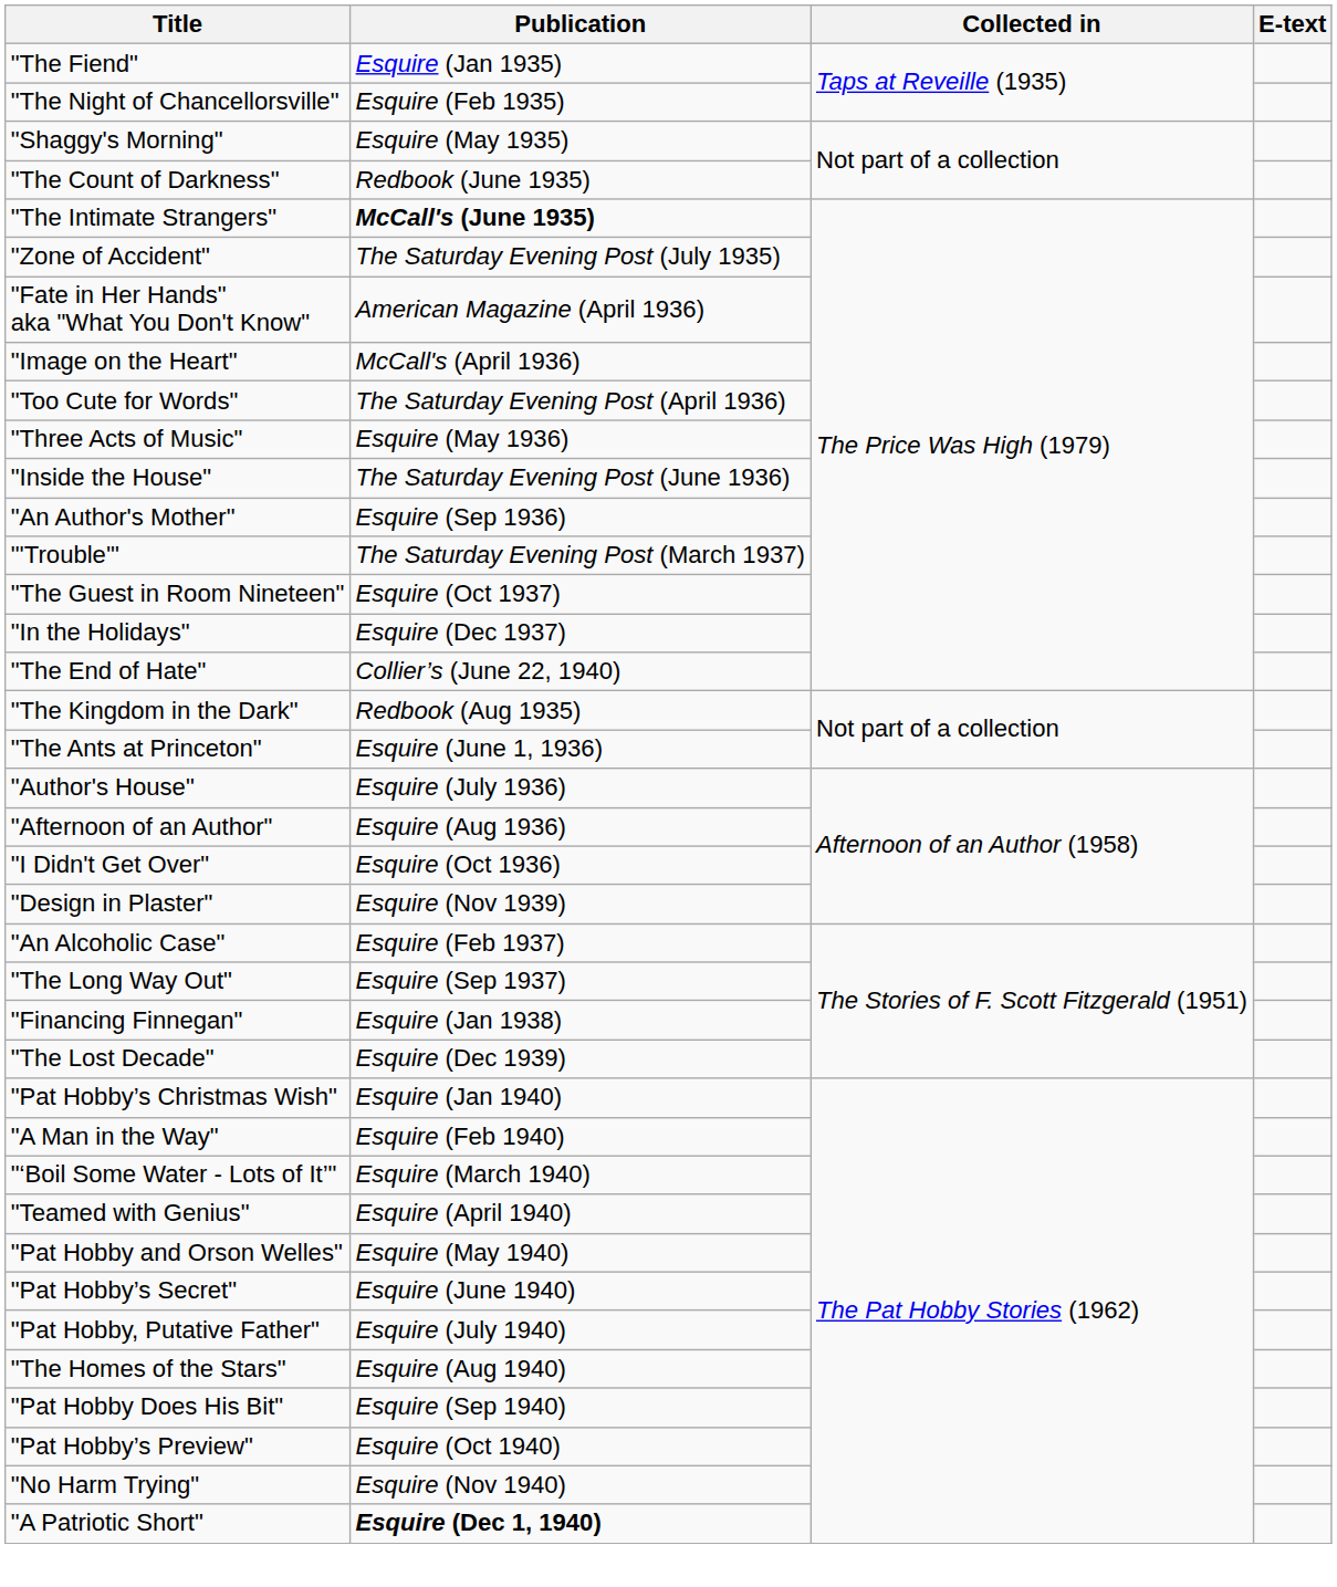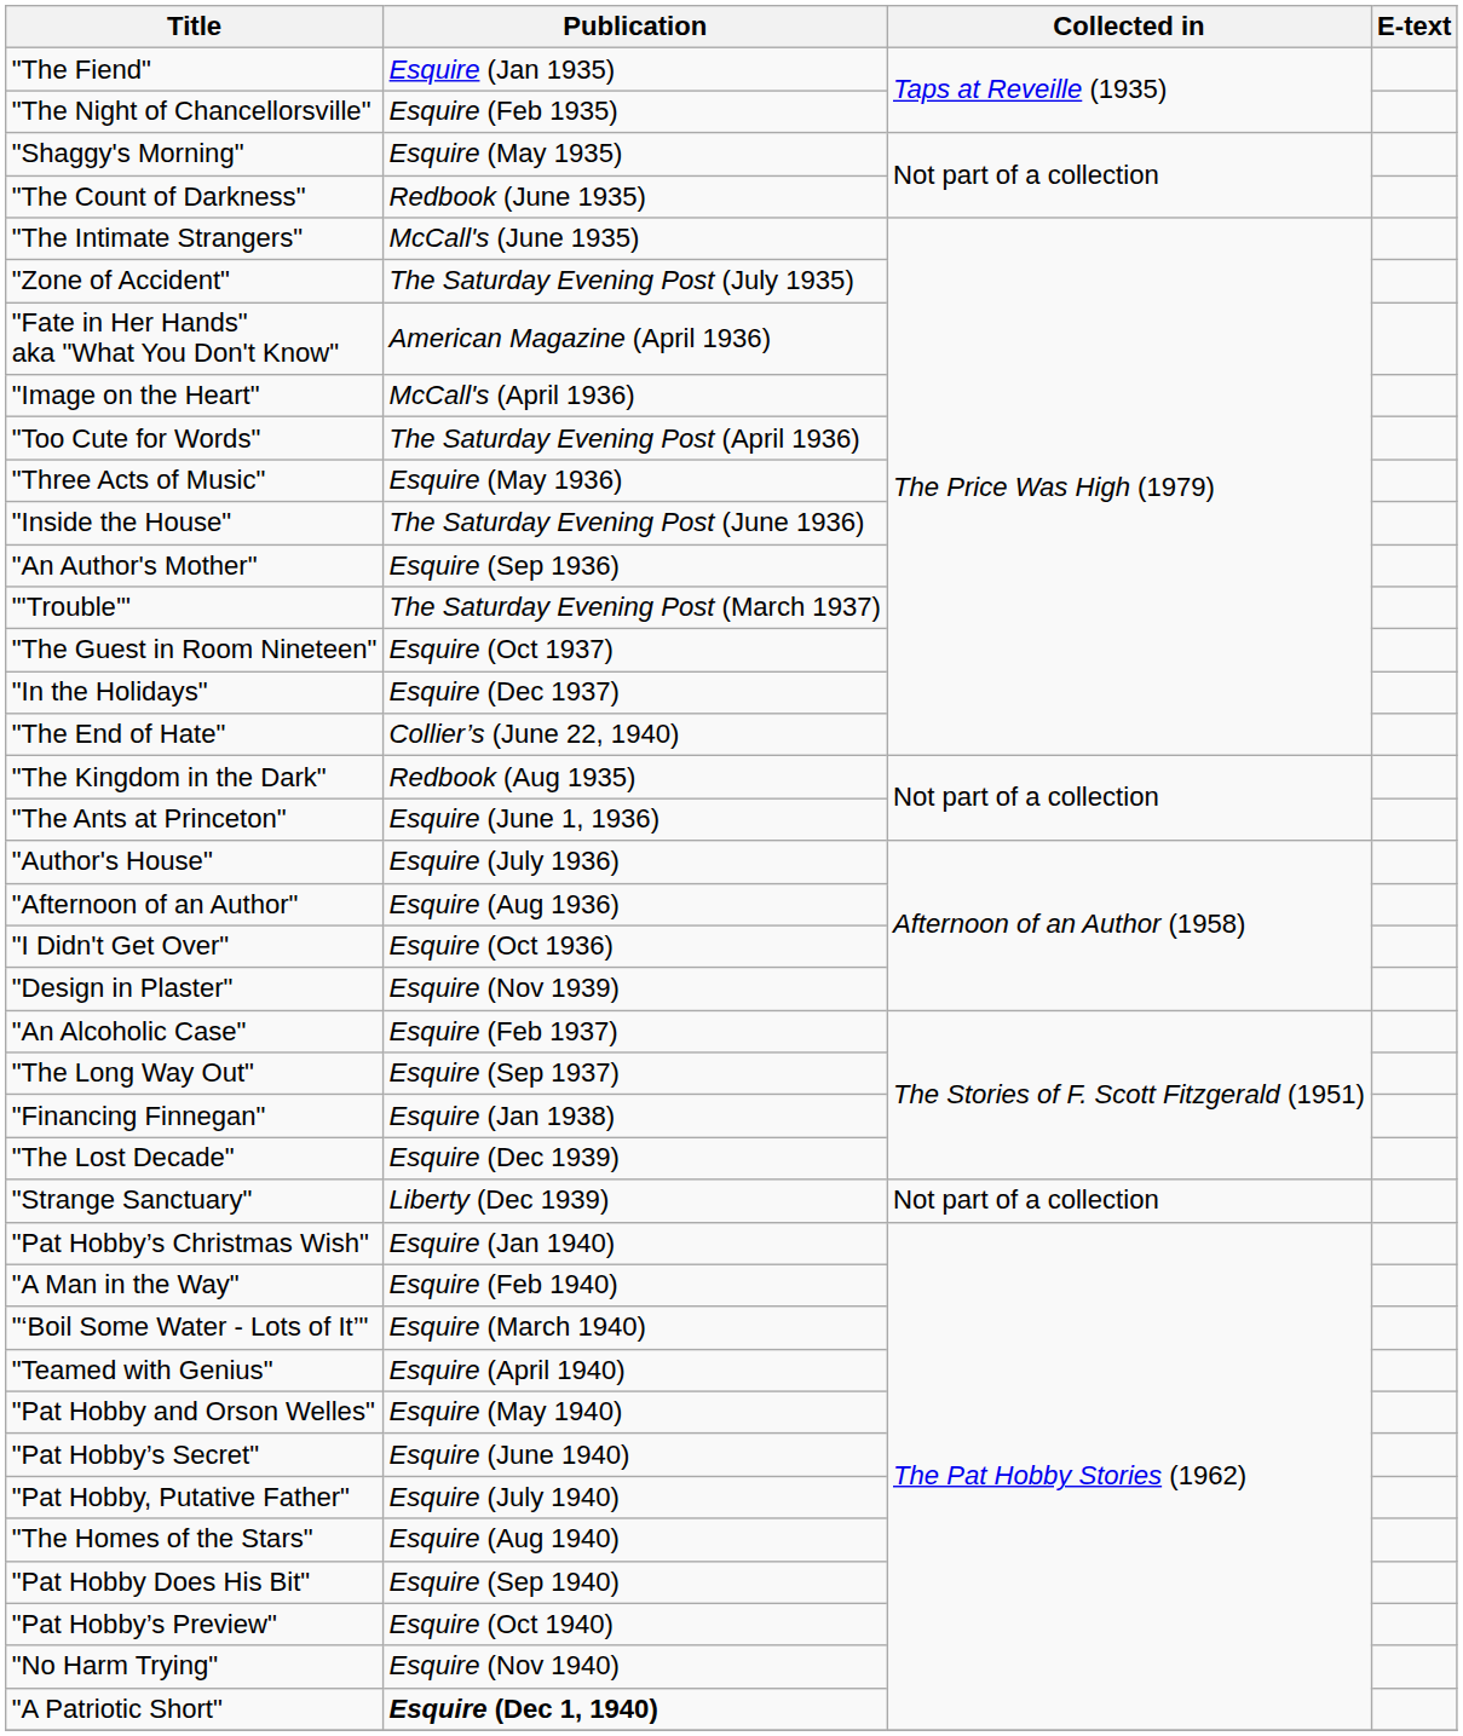"The Intimate Strangers" | Publication: bold -> normal
+ row: "Strange Sanctuary" | Liberty (Dec 1939) | Not part of a collection
